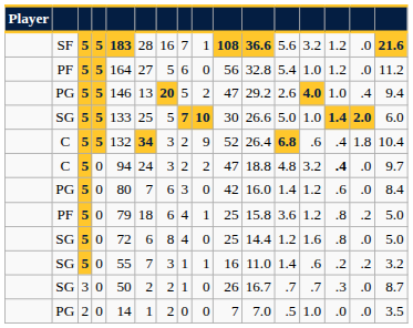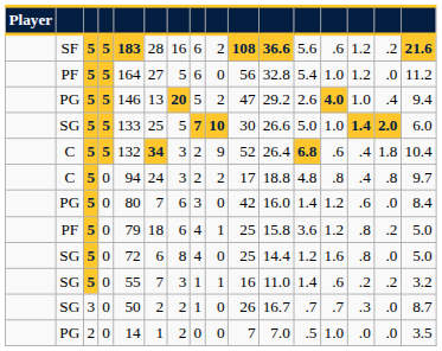SF | column 8: 7 -> 6
SF | column 9: 1 -> 2
SF | column 13: 3.2 -> .6
SF | column 15: .0 -> .2
C / 0 | column 10: 47 -> 17
C / 0 | column 13: 3.2 -> .8
C / 0 | column 14: bold -> normal
C / 0 | column 15: .0 -> .8
